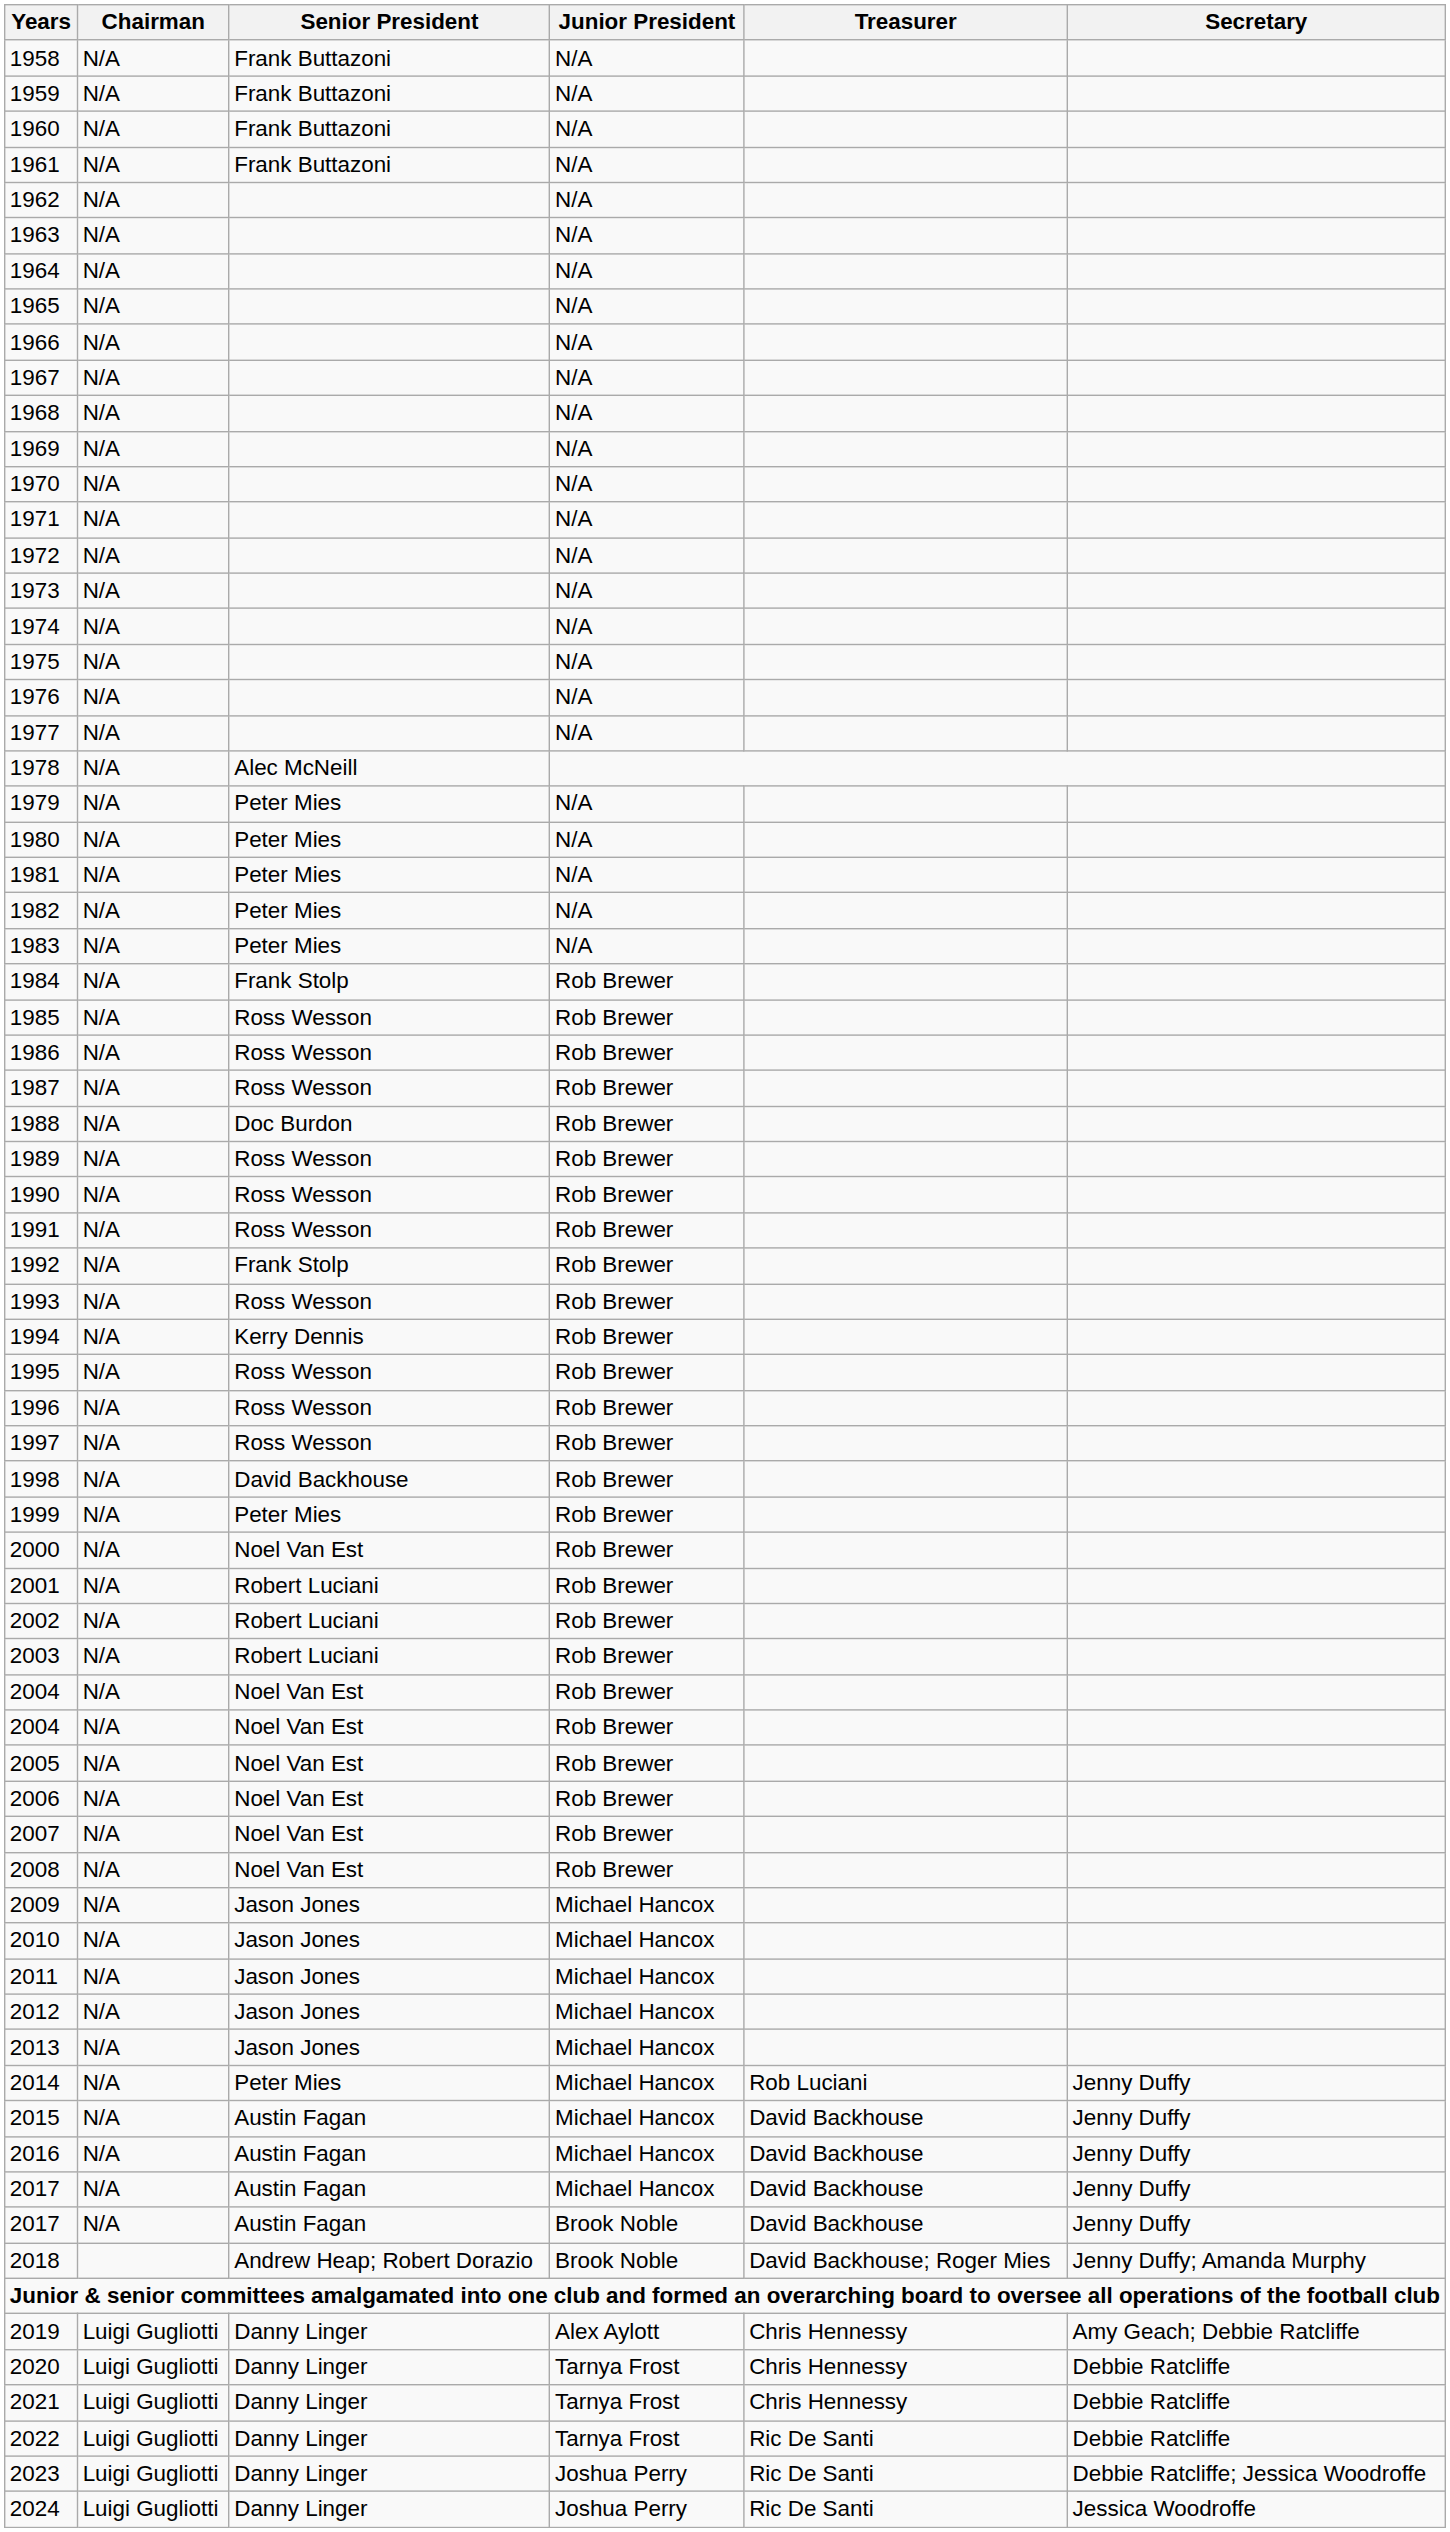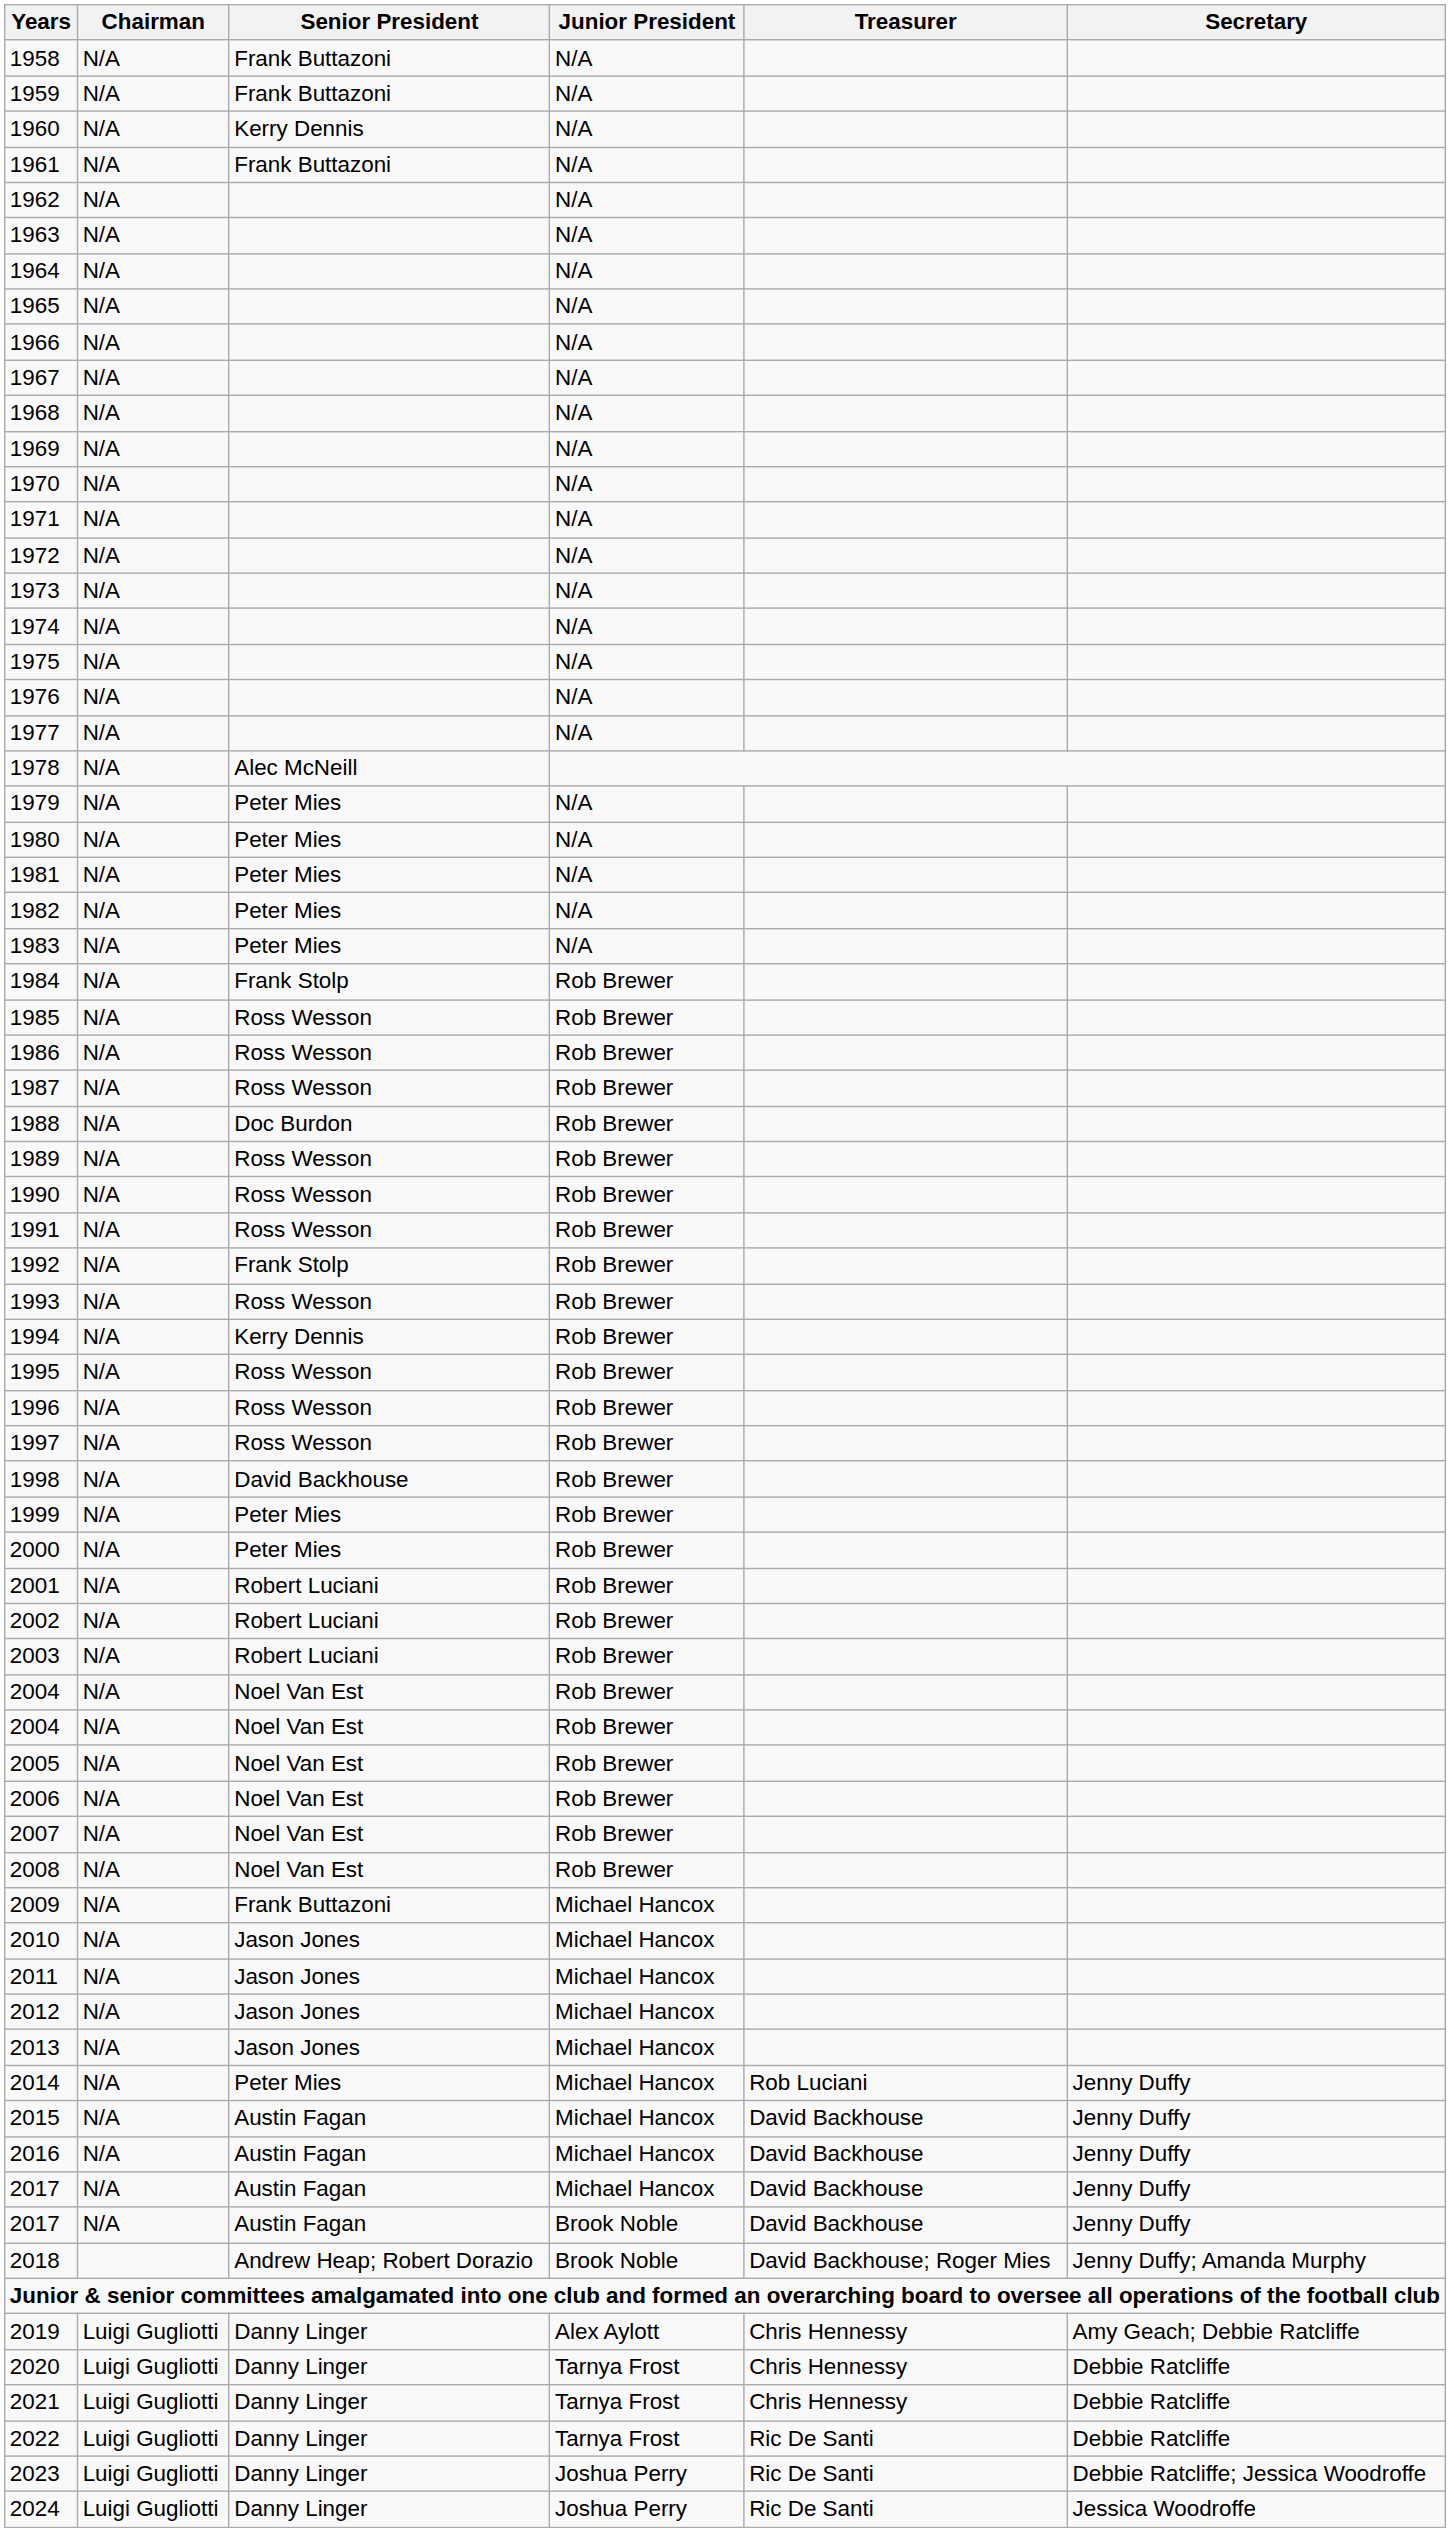1960 | Senior President: Frank Buttazoni -> Kerry Dennis
2000 | Senior President: Noel Van Est -> Peter Mies
2009 | Senior President: Jason Jones -> Frank Buttazoni
